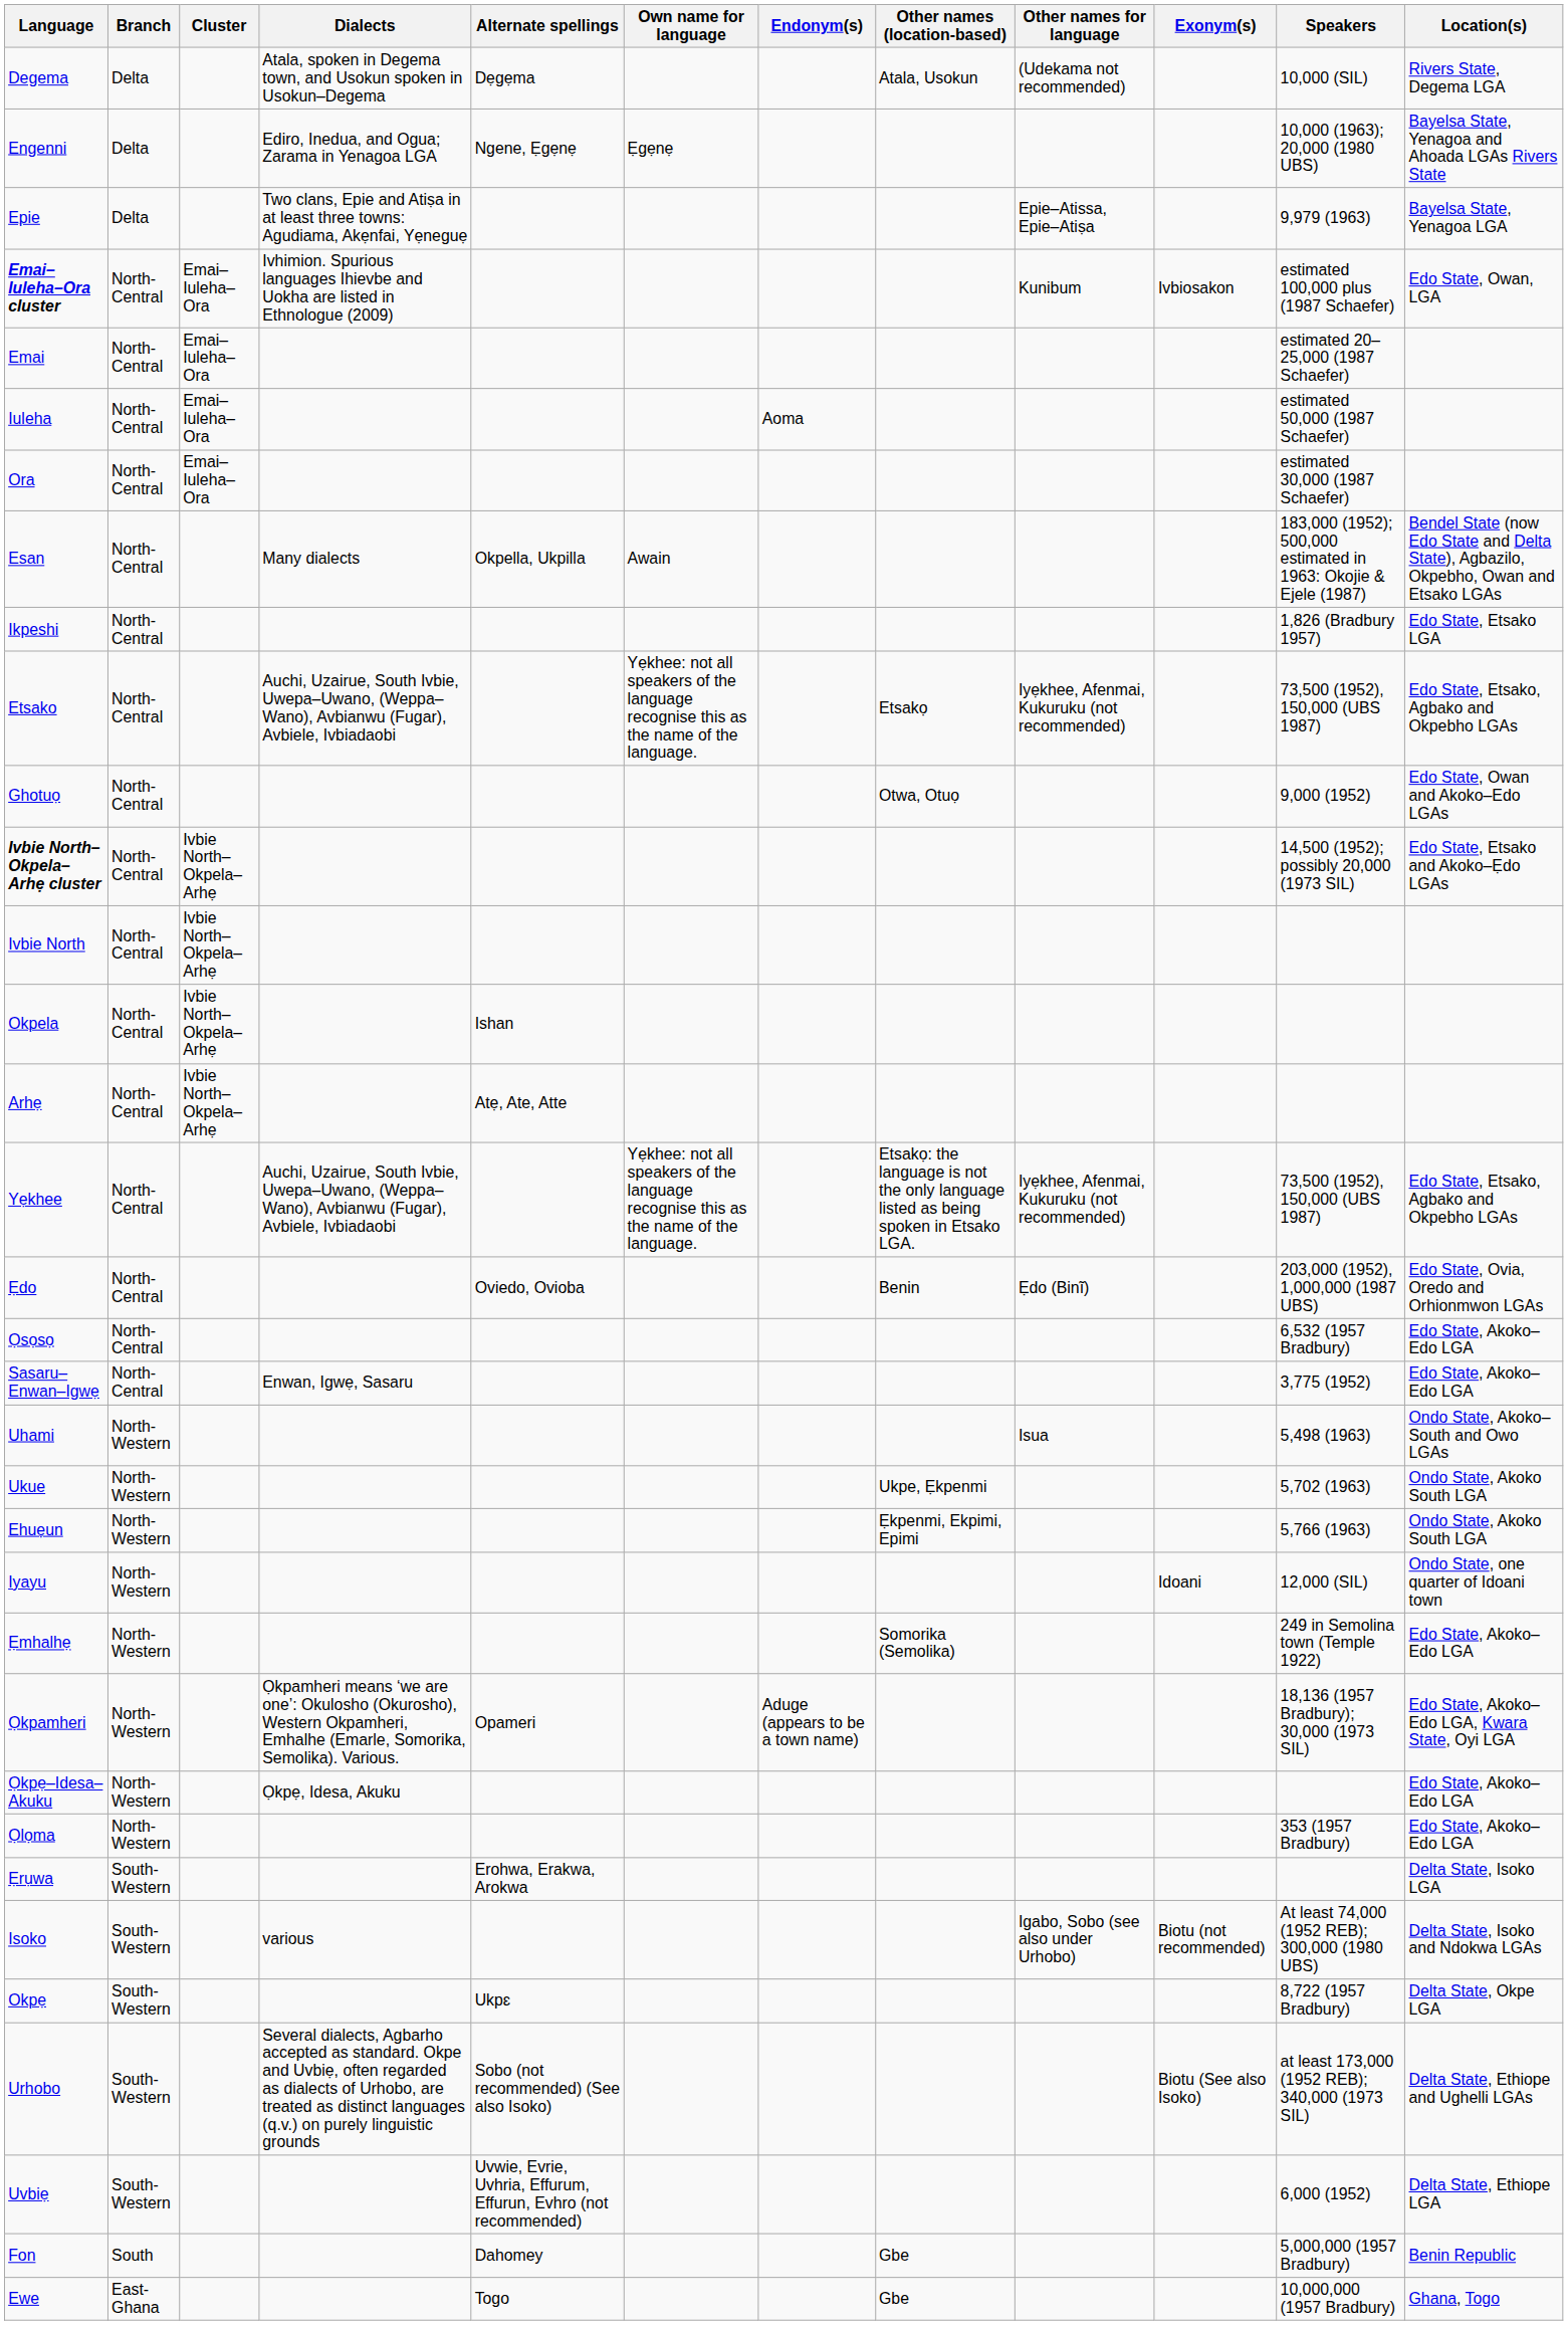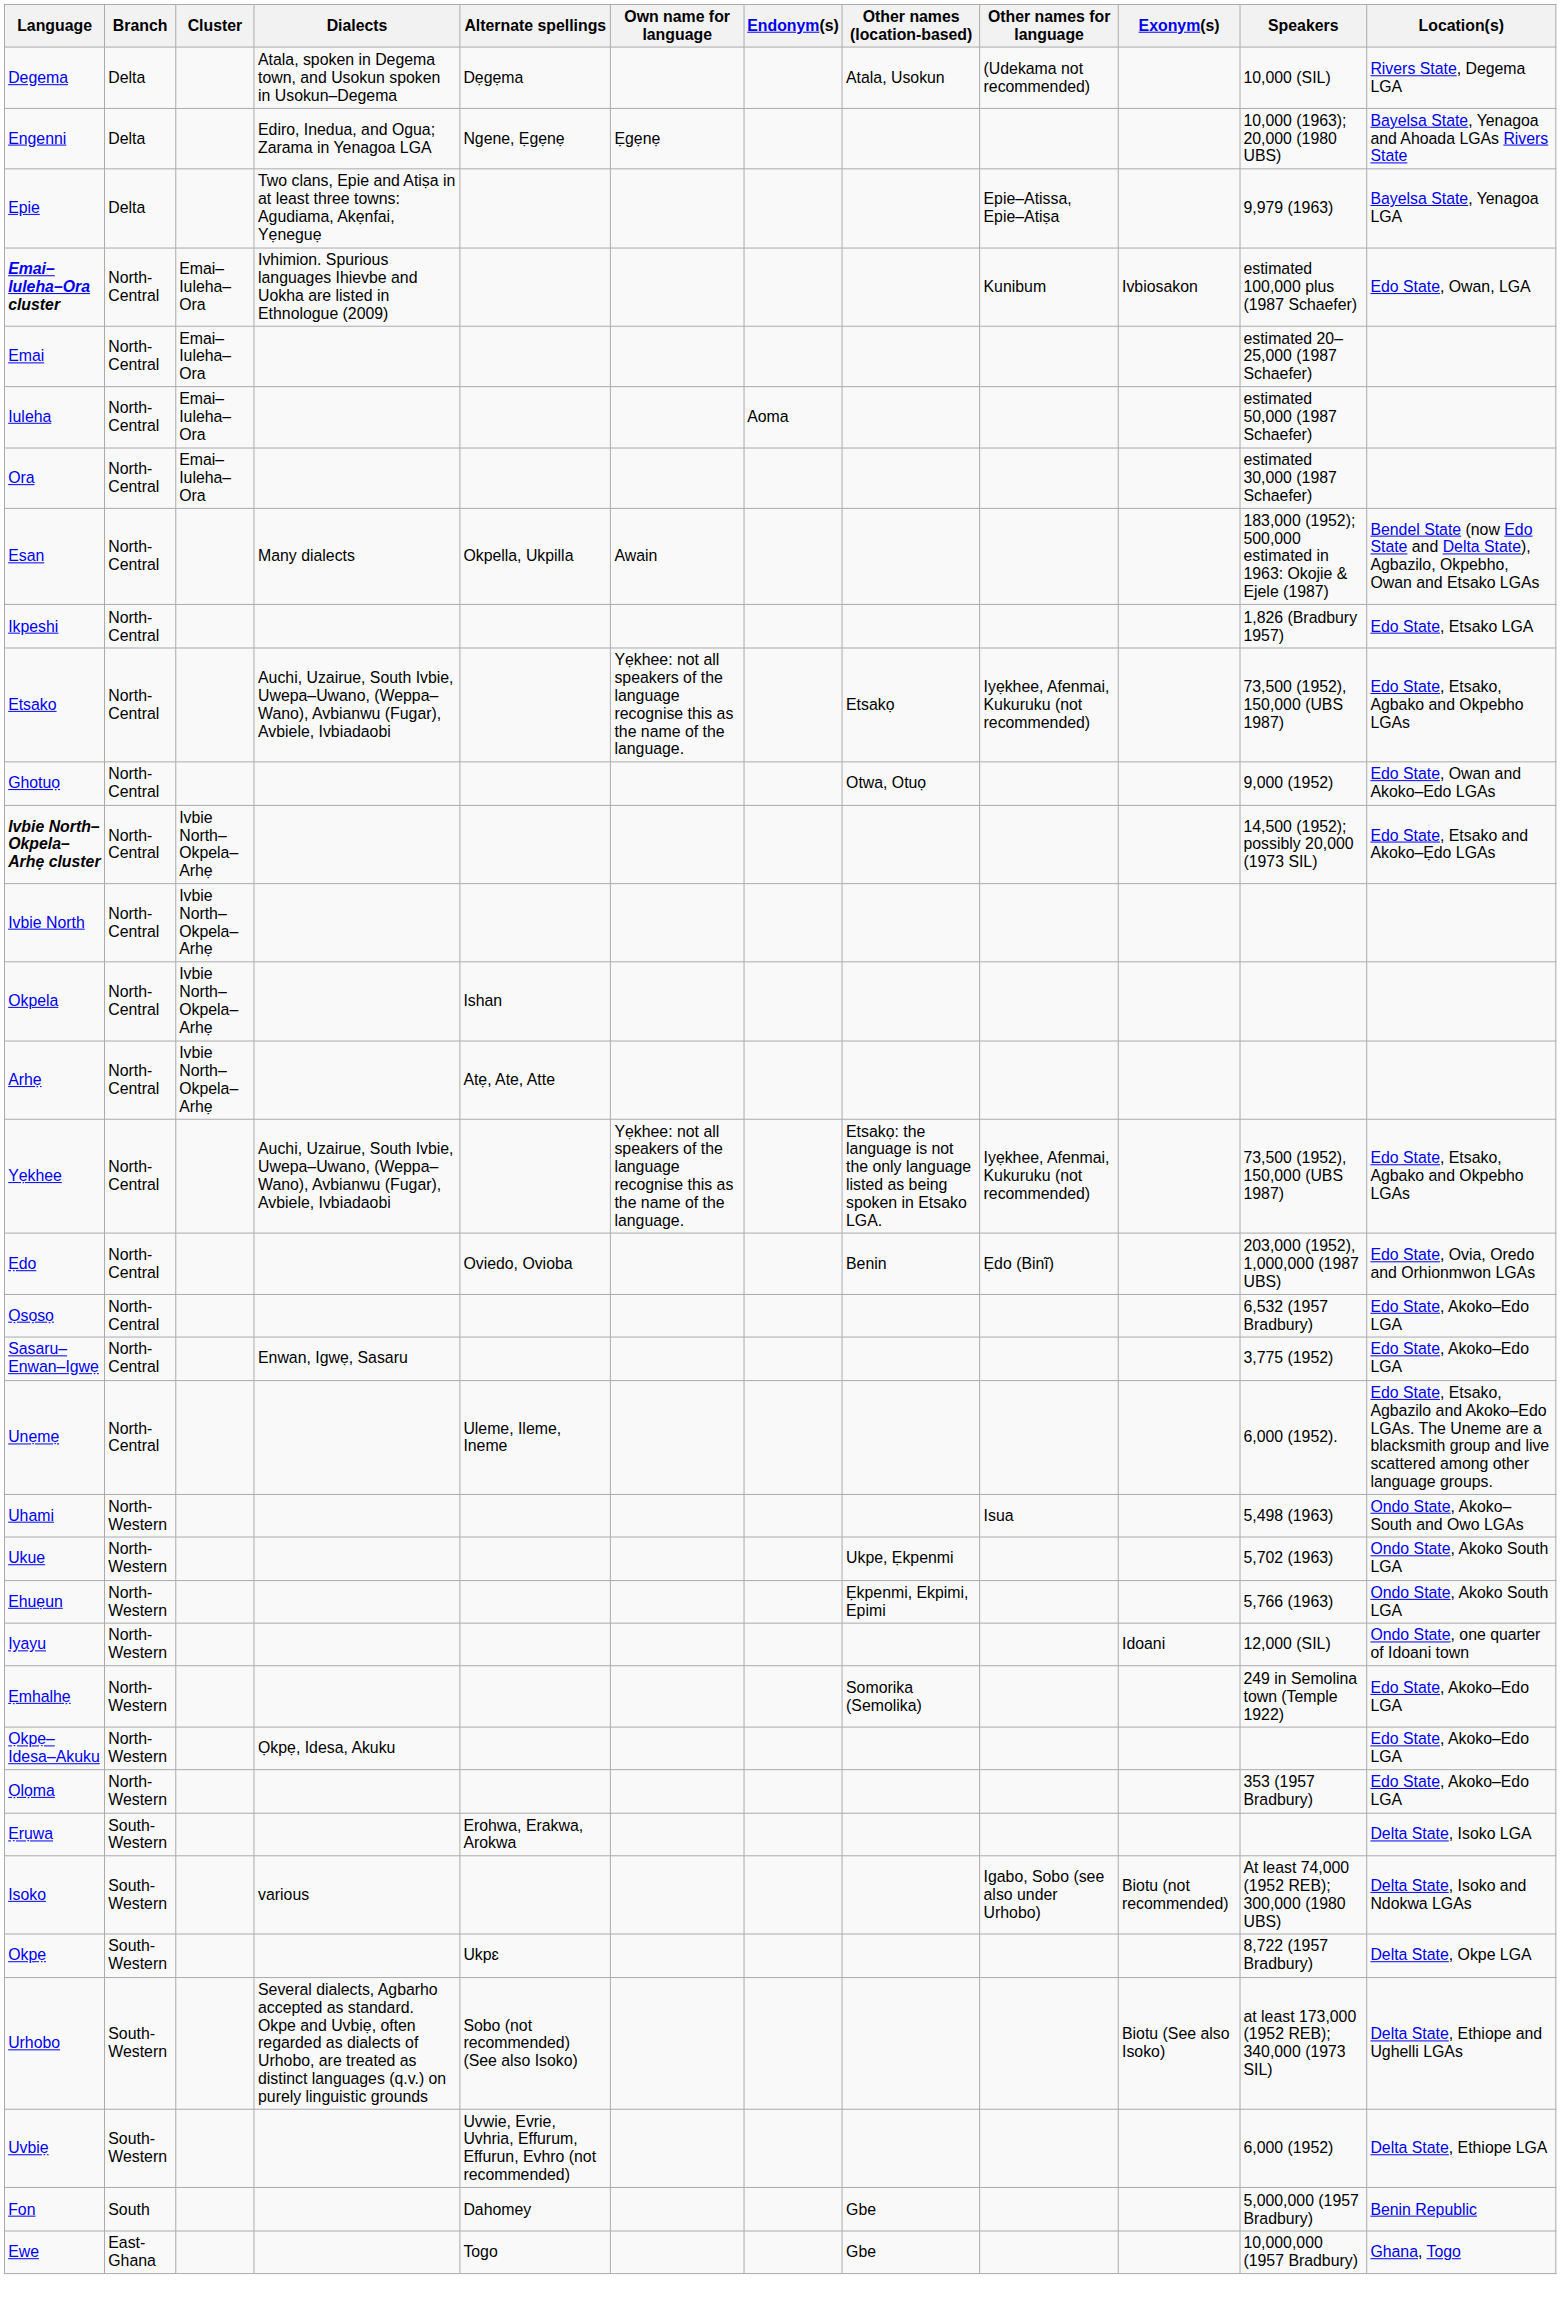+ row: Unẹmẹ | North-Central | Uleme, Ileme, Ineme | 6,000 (1952). | Edo State, Etsako, Agbazilo and Akoko–Edo LGAs. The Uneme are a blacksmith group and live scattered among other language groups.
- row: Ọkpamheri | North-Western | Ọkpamheri means ‘we are one’: Okulosho (Okurosho), Western Okpamheri, Emhalhe (Emarle, Somorika, Semolika). Various. | Opameri | Aduge (appears to be a town name) | 18,136 (1957 Bradbury); 30,000 (1973 SIL) | Edo State, Akoko–Edo LGA, Kwara State, Oyi LGA
